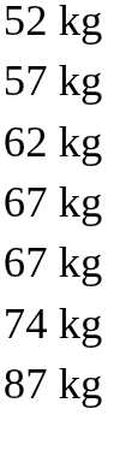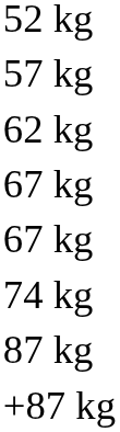+ row: +87 kg
